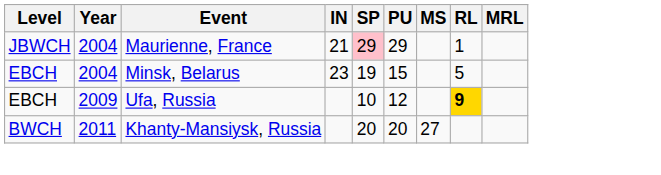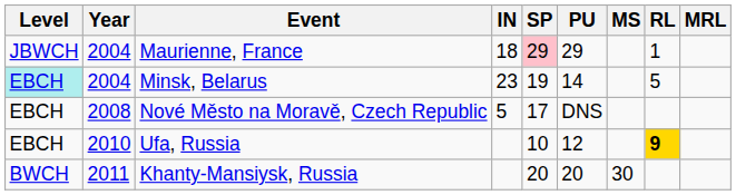Maurienne, France | IN: 21 -> 18
Minsk, Belarus | Level: no background -> paleturquoise background
Minsk, Belarus | PU: 15 -> 14
+ row: EBCH | 2008 | Nové Město na Moravě, Czech Republic | 5 | 17 | DNS
Ufa, Russia | Year: 2009 -> 2010
Khanty-Mansiysk, Russia | MS: 27 -> 30
